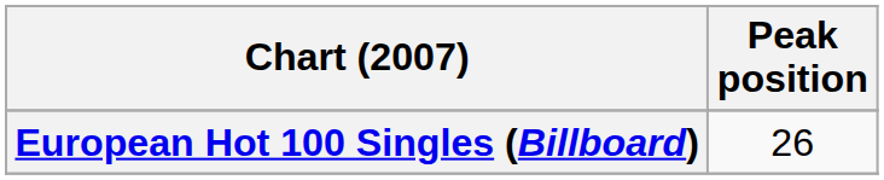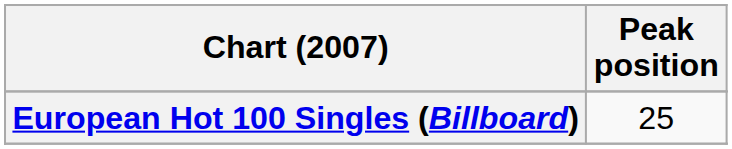European Hot 100 Singles (Billboard) | Peak position: 26 -> 25
